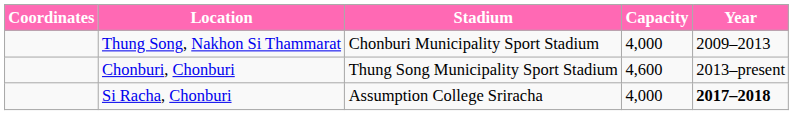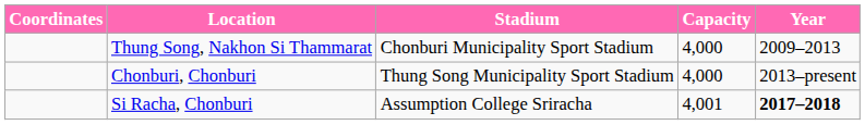Chonburi, Chonburi | Capacity: 4,600 -> 4,000
Si Racha, Chonburi | Capacity: 4,000 -> 4,001
